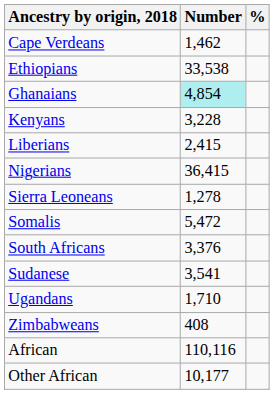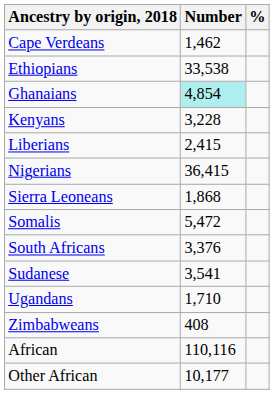Sierra Leoneans | Number: 1,278 -> 1,868
